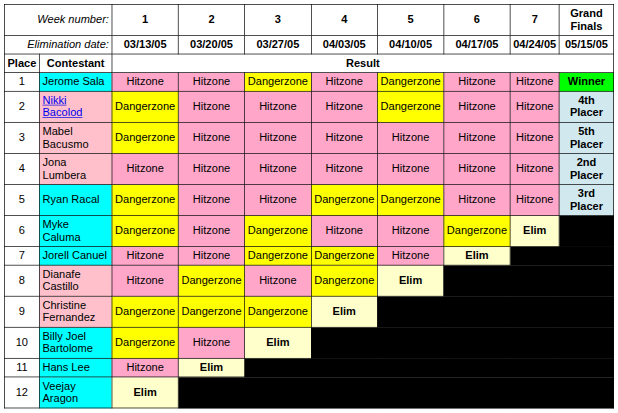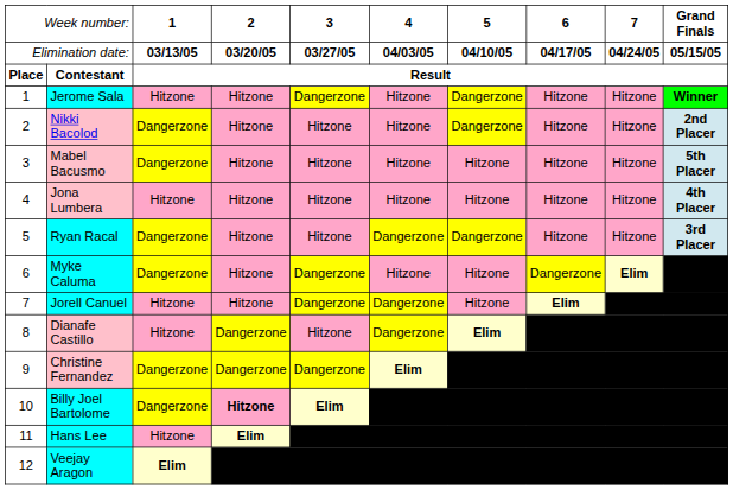Nikki Bacolod | column 10: 4th Placer -> 2nd Placer
Jona Lumbera | column 10: 2nd Placer -> 4th Placer
Billy Joel Bartolome | column 4: normal -> bold
